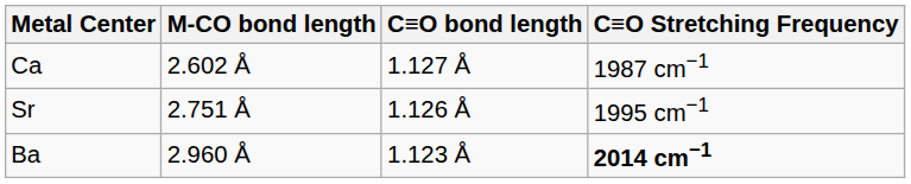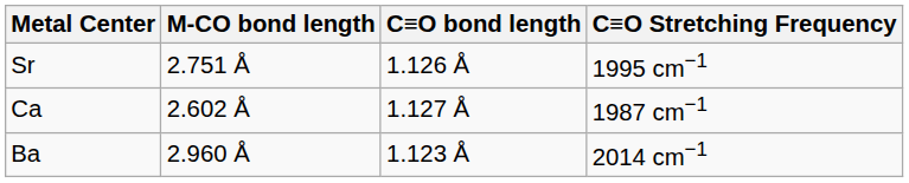rows swapped: Ca <-> Sr
Ba | C≡O Stretching Frequency: bold -> normal
